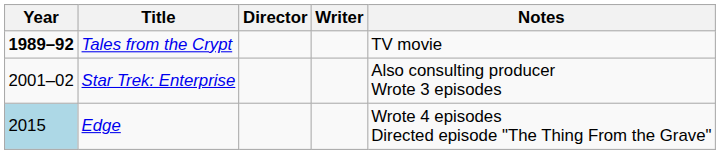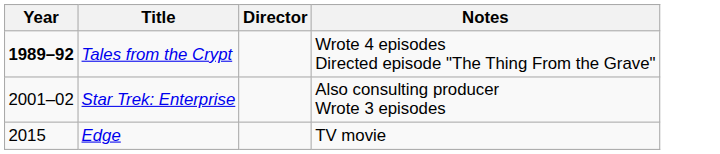- column: Writer
Tales from the Crypt | Notes: TV movie -> Wrote 4 episodes Directed episode "The Thing From the Grave"
Edge | Year: lightblue background -> no background
Edge | Notes: Wrote 4 episodes Directed episode "The Thing From the Grave" -> TV movie
